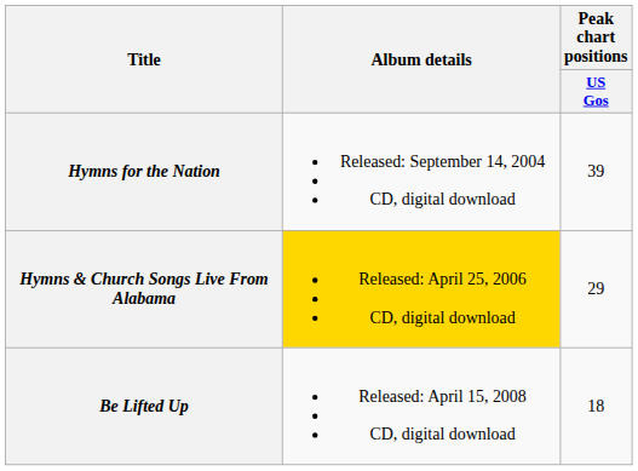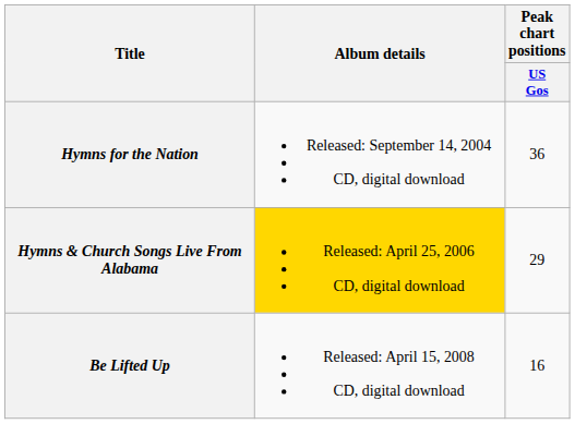Hymns for the Nation | Peak chart positions / US Gos: 39 -> 36
Be Lifted Up | Peak chart positions / US Gos: 18 -> 16
